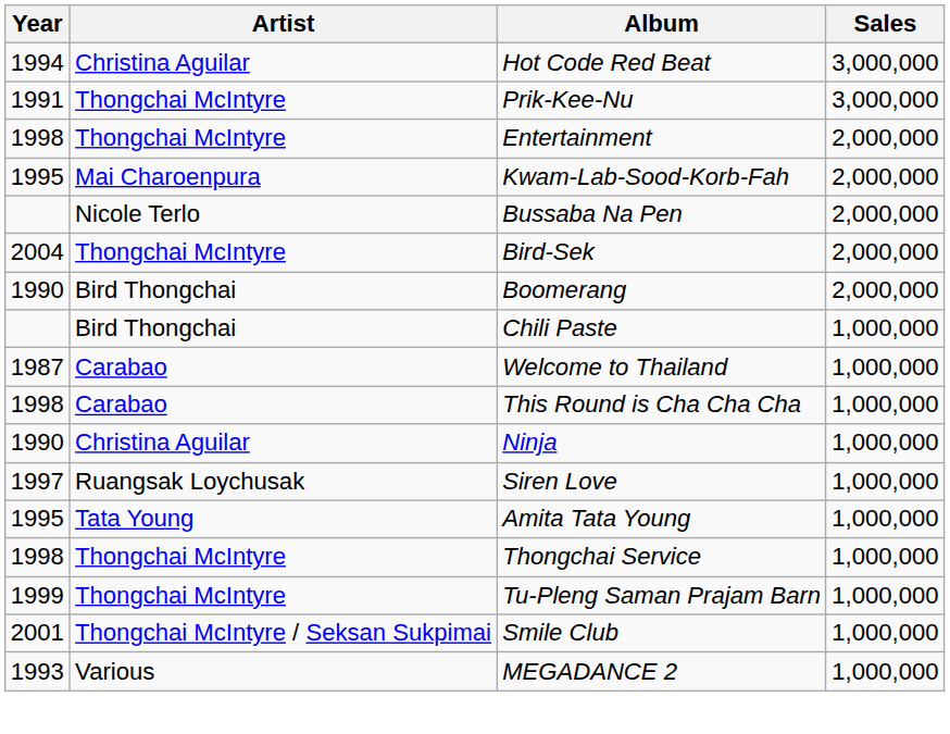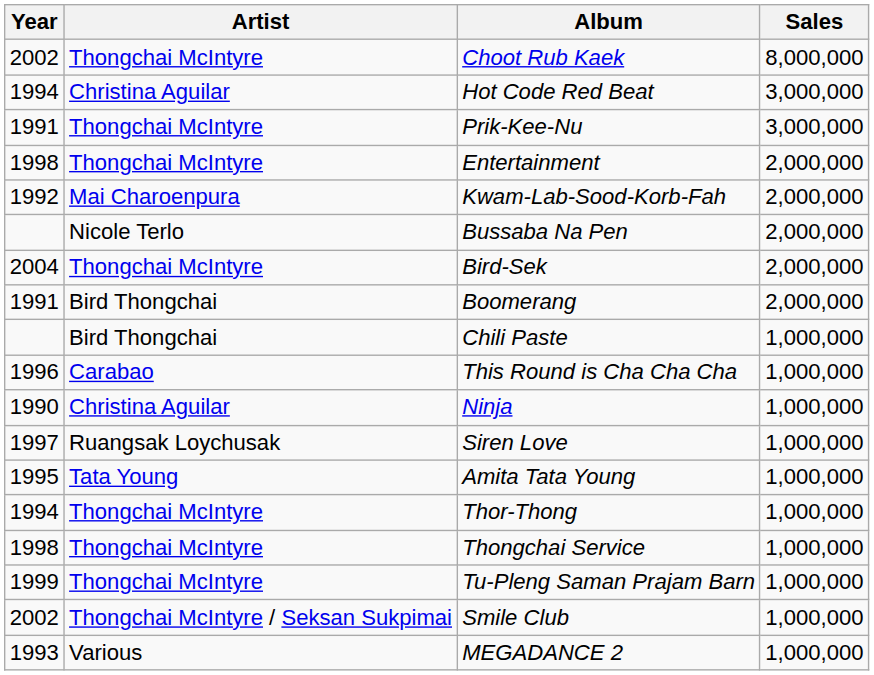+ row: 2002 | Thongchai McIntyre | Choot Rub Kaek | 8,000,000
Kwam-Lab-Sood-Korb-Fah | Year: 1995 -> 1992
Boomerang | Year: 1990 -> 1991
- row: 1987 | Carabao | Welcome to Thailand | 1,000,000
This Round is Cha Cha Cha | Year: 1998 -> 1996
+ row: 1994 | Thongchai McIntyre | Thor-Thong | 1,000,000
Smile Club | Year: 2001 -> 2002
